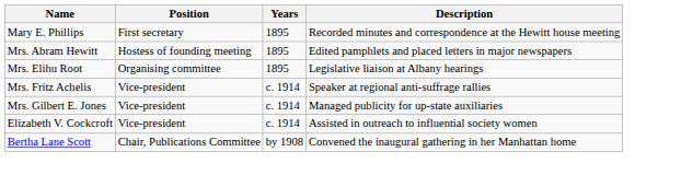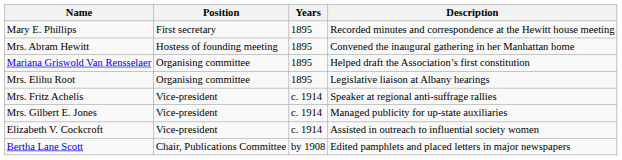Mrs. Abram Hewitt | Description: Edited pamphlets and placed letters in major newspapers -> Convened the inaugural gathering in her Manhattan home
+ row: Mariana Griswold Van Rensselaer | Organising committee | 1895 | Helped draft the Association’s first constitution
Bertha Lane Scott | Description: Convened the inaugural gathering in her Manhattan home -> Edited pamphlets and placed letters in major newspapers
